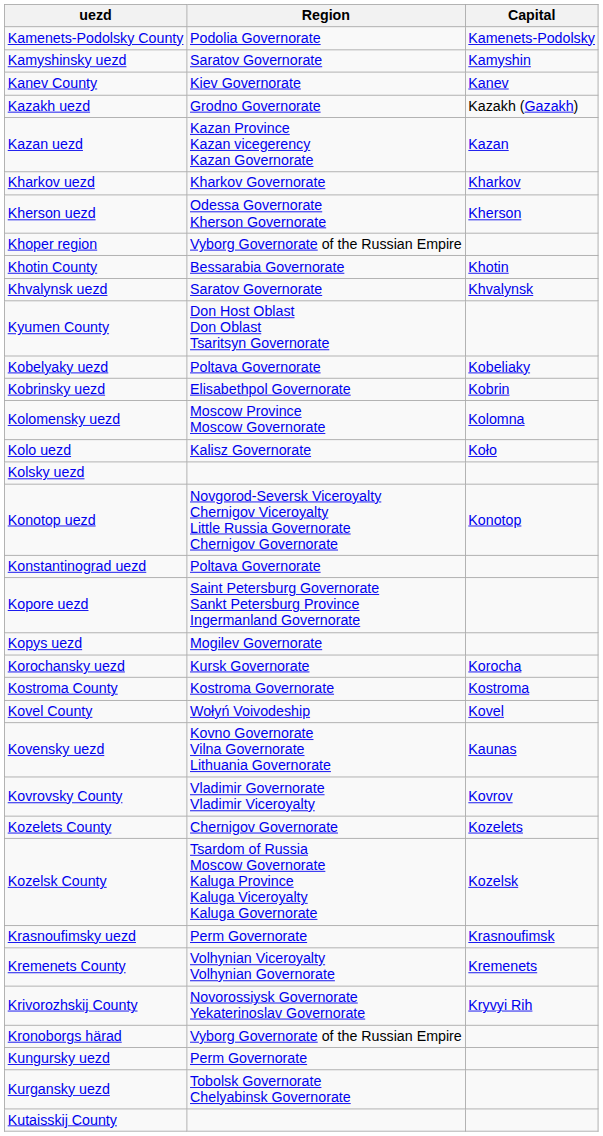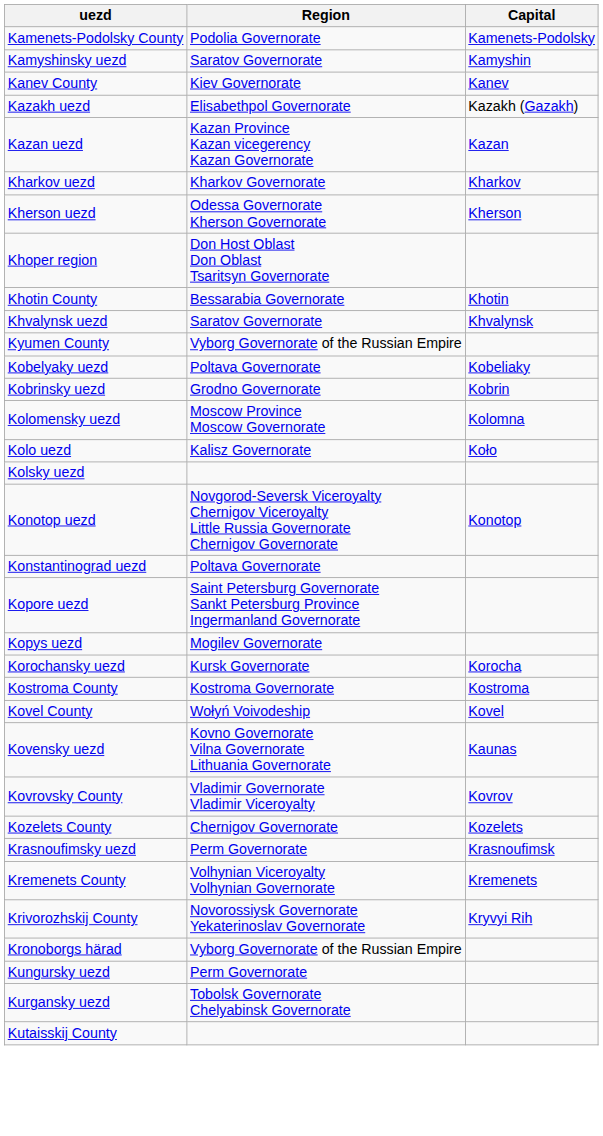Kazakh uezd | Region: Grodno Governorate -> Elisabethpol Governorate
Khoper region | Region: Vyborg Governorate of the Russian Empire -> Don Host Oblast Don Oblast Tsaritsyn Governorate
Kyumen County | Region: Don Host Oblast Don Oblast Tsaritsyn Governorate -> Vyborg Governorate of the Russian Empire
Kobrinsky uezd | Region: Elisabethpol Governorate -> Grodno Governorate
- row: Kozelsk County | Tsardom of Russia Moscow Governorate Kaluga Province Kaluga Viceroyalty Kaluga Governorate | Kozelsk
